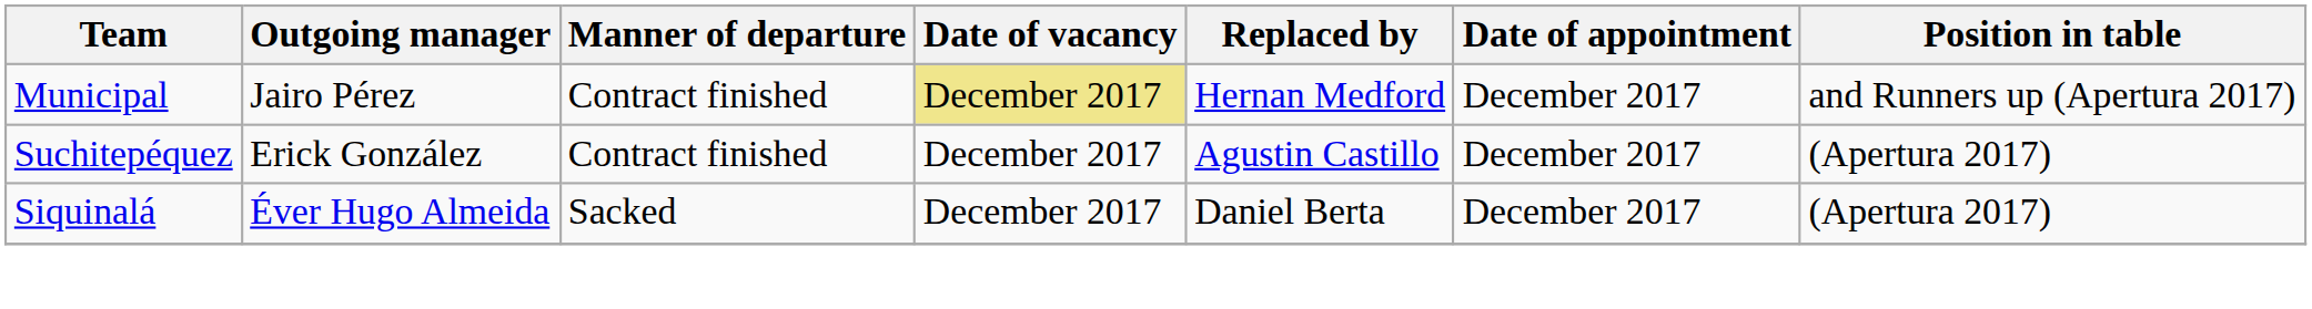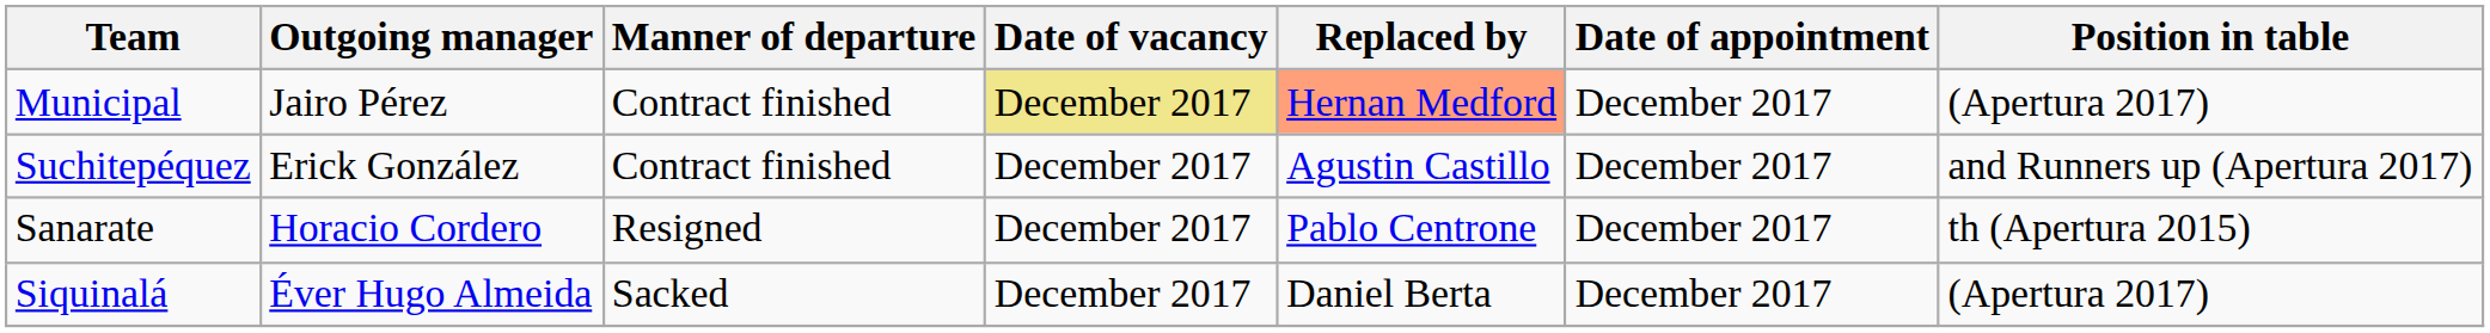Municipal | Replaced by: no background -> lightsalmon background
Municipal | Position in table: and Runners up (Apertura 2017) -> (Apertura 2017)
Suchitepéquez | Position in table: (Apertura 2017) -> and Runners up (Apertura 2017)
+ row: Sanarate | Horacio Cordero | Resigned | December 2017 | Pablo Centrone | December 2017 | th (Apertura 2015)
